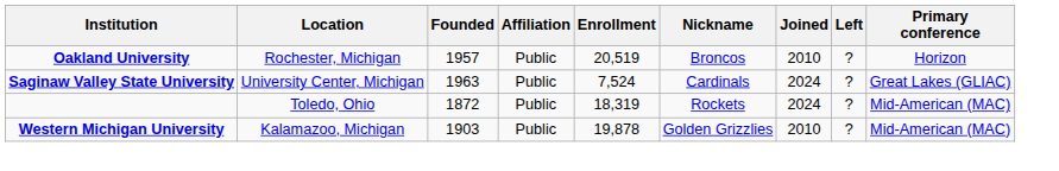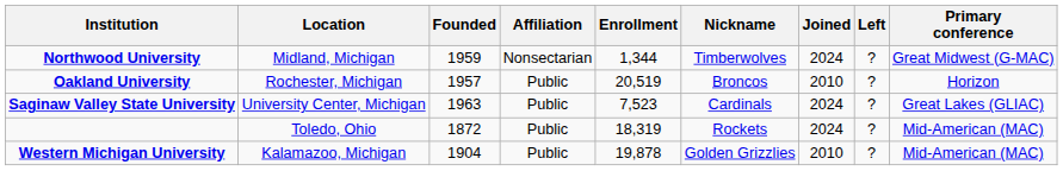+ row: Northwood University | Midland, Michigan | 1959 | Nonsectarian | 1,344 | Timberwolves | 2024 | ? | Great Midwest (G-MAC)
Saginaw Valley State University | Enrollment: 7,524 -> 7,523
Western Michigan University | Founded: 1903 -> 1904
